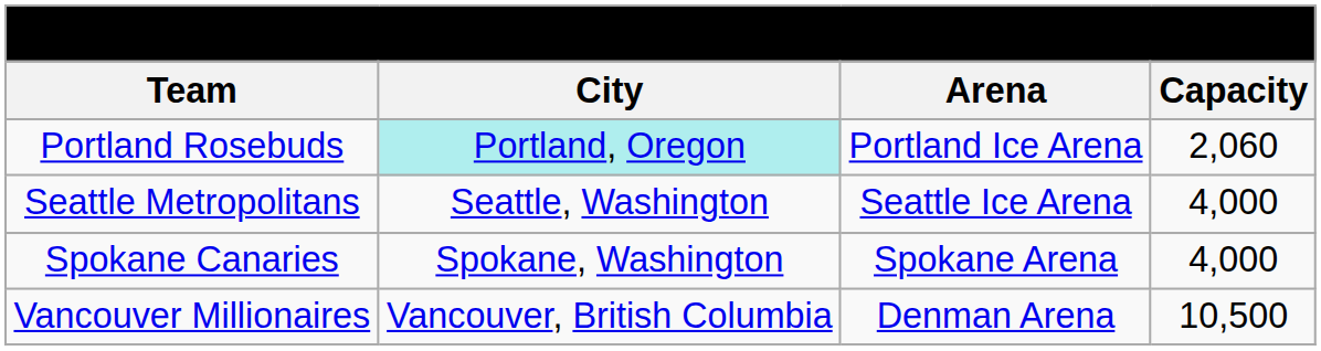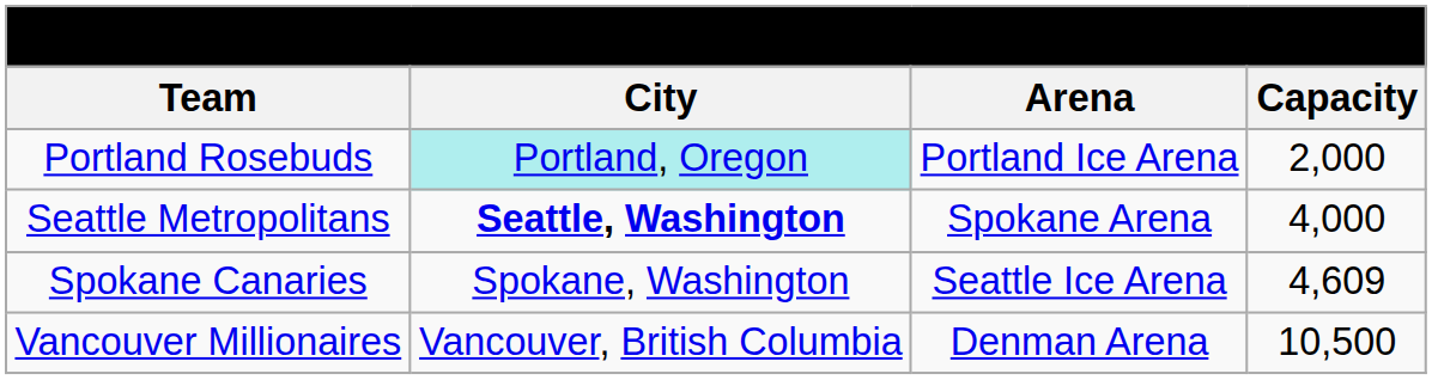Portland Rosebuds | Capacity: 2,060 -> 2,000
Seattle Metropolitans | City: normal -> bold
Seattle Metropolitans | Arena: Seattle Ice Arena -> Spokane Arena
Spokane Canaries | Arena: Spokane Arena -> Seattle Ice Arena
Spokane Canaries | Capacity: 4,000 -> 4,609
